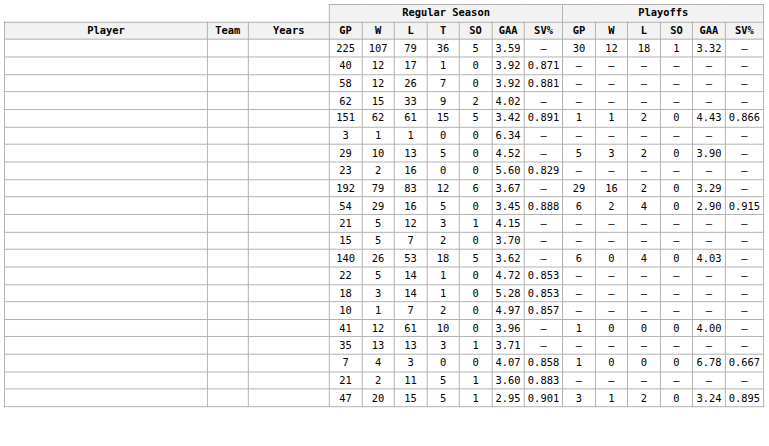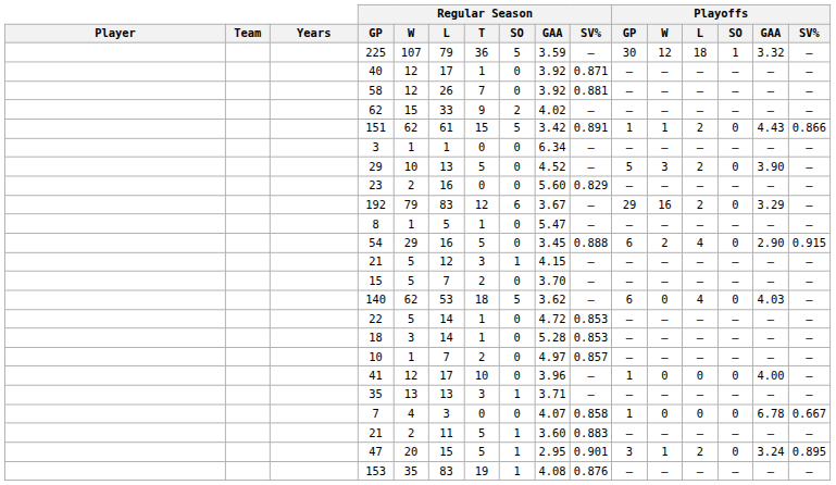+ row: 8 | 1 | 5 | 1 | 0 | 5.47 | — | — | — | — | — | — | —
140 | Regular Season / W: 26 -> 62
41 | Regular Season / L: 61 -> 17
+ row: 153 | 35 | 83 | 19 | 1 | 4.08 | 0.876 | — | — | — | — | — | —
